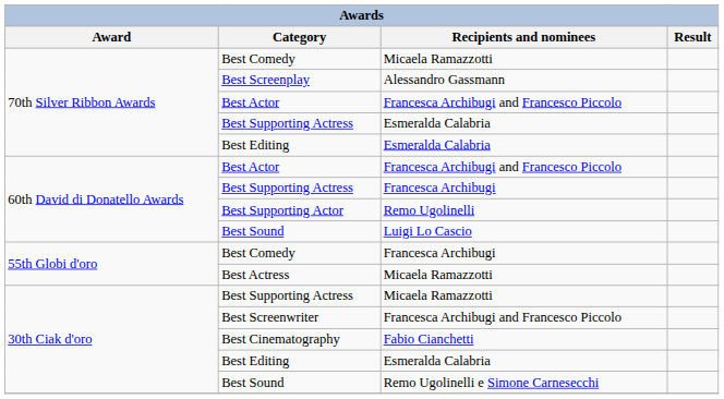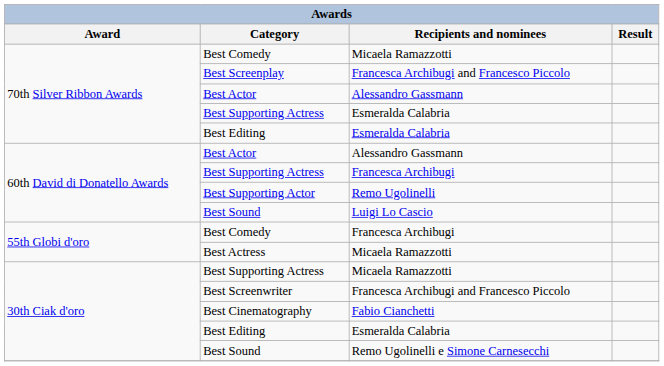Best Screenplay | Recipients and nominees: Alessandro Gassmann -> Francesca Archibugi and Francesco Piccolo
70th Silver Ribbon Awards / Best Actor | Recipients and nominees: Francesca Archibugi and Francesco Piccolo -> Alessandro Gassmann
60th David di Donatello Awards / Best Actor | Recipients and nominees: Francesca Archibugi and Francesco Piccolo -> Alessandro Gassmann
